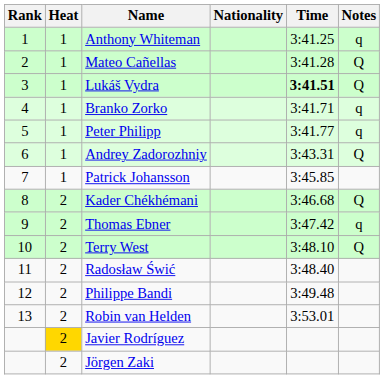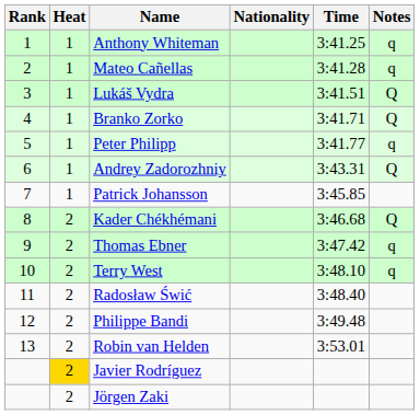Mateo Cañellas | Notes: Q -> q
Lukáš Vydra | Time: bold -> normal
Branko Zorko | Notes: q -> Q
Terry West | Notes: Q -> q
